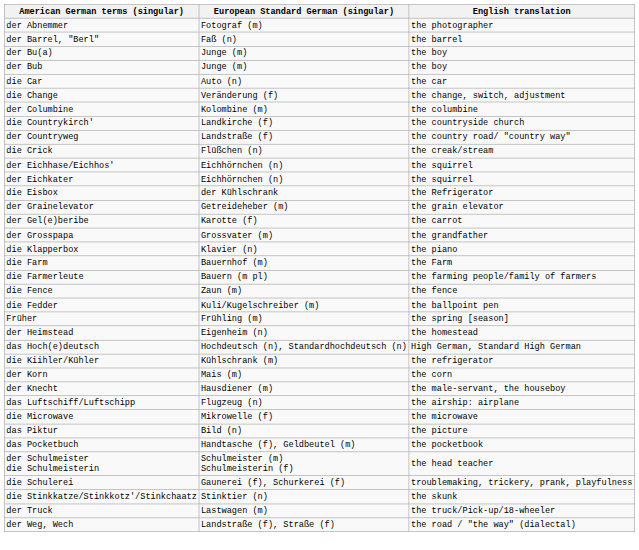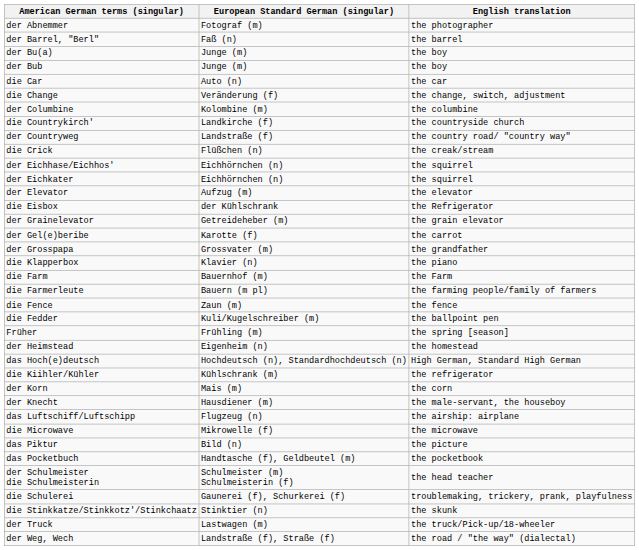+ row: der Elevator | Aufzug (m) | the elevator
